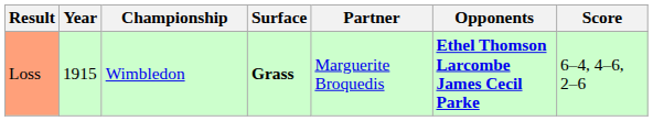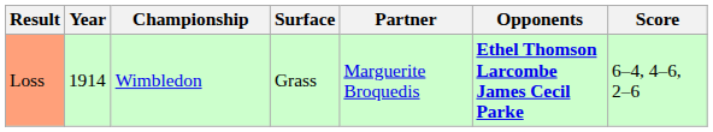Loss | Year: 1915 -> 1914
Loss | Surface: bold -> normal
